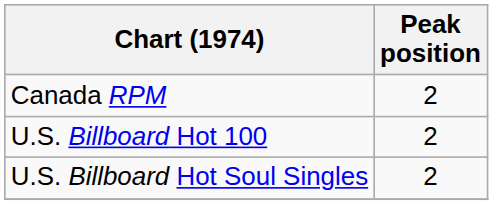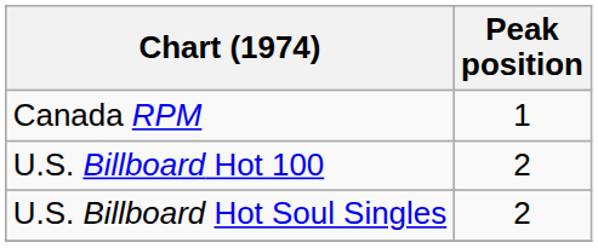Canada RPM | Peak position: 2 -> 1
